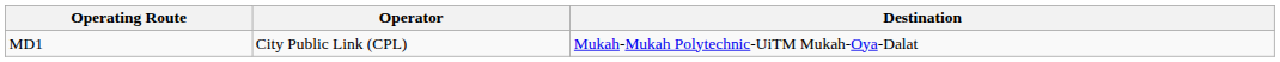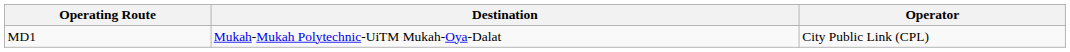columns swapped: Destination <-> Operator
